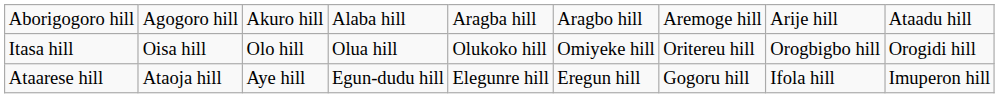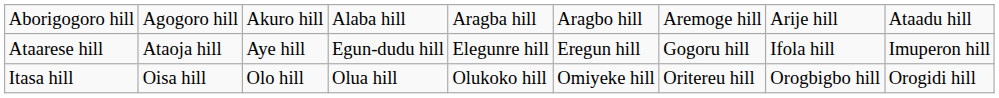rows swapped: Ataarese hill <-> Itasa hill
